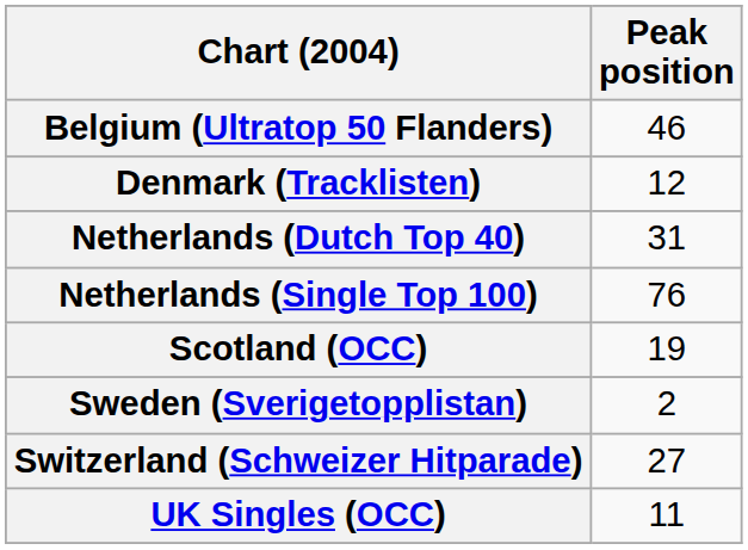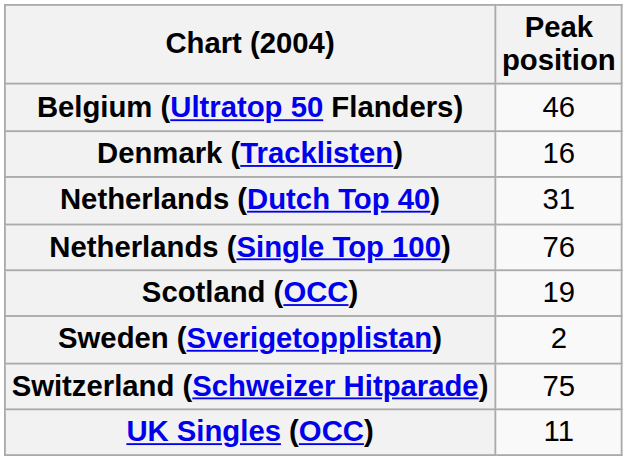Denmark (Tracklisten) | Peak position: 12 -> 16
Switzerland (Schweizer Hitparade) | Peak position: 27 -> 75
